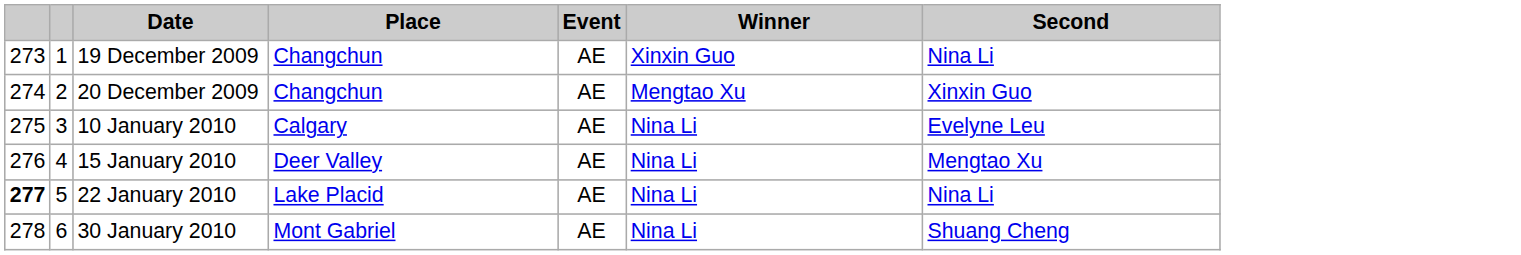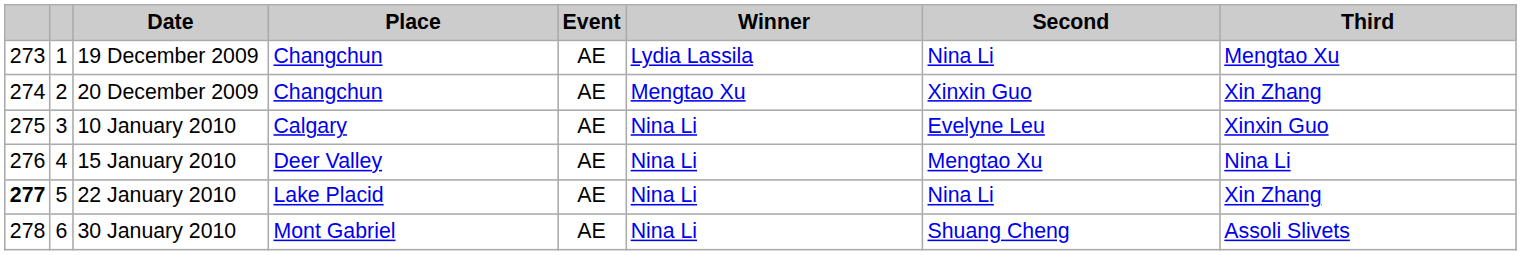+ column: Third | Mengtao Xu | Xin Zhang | Xinxin Guo | Nina Li | Xin Zhang | Assoli Slivets
19 December 2009 | Winner: Xinxin Guo -> Lydia Lassila
